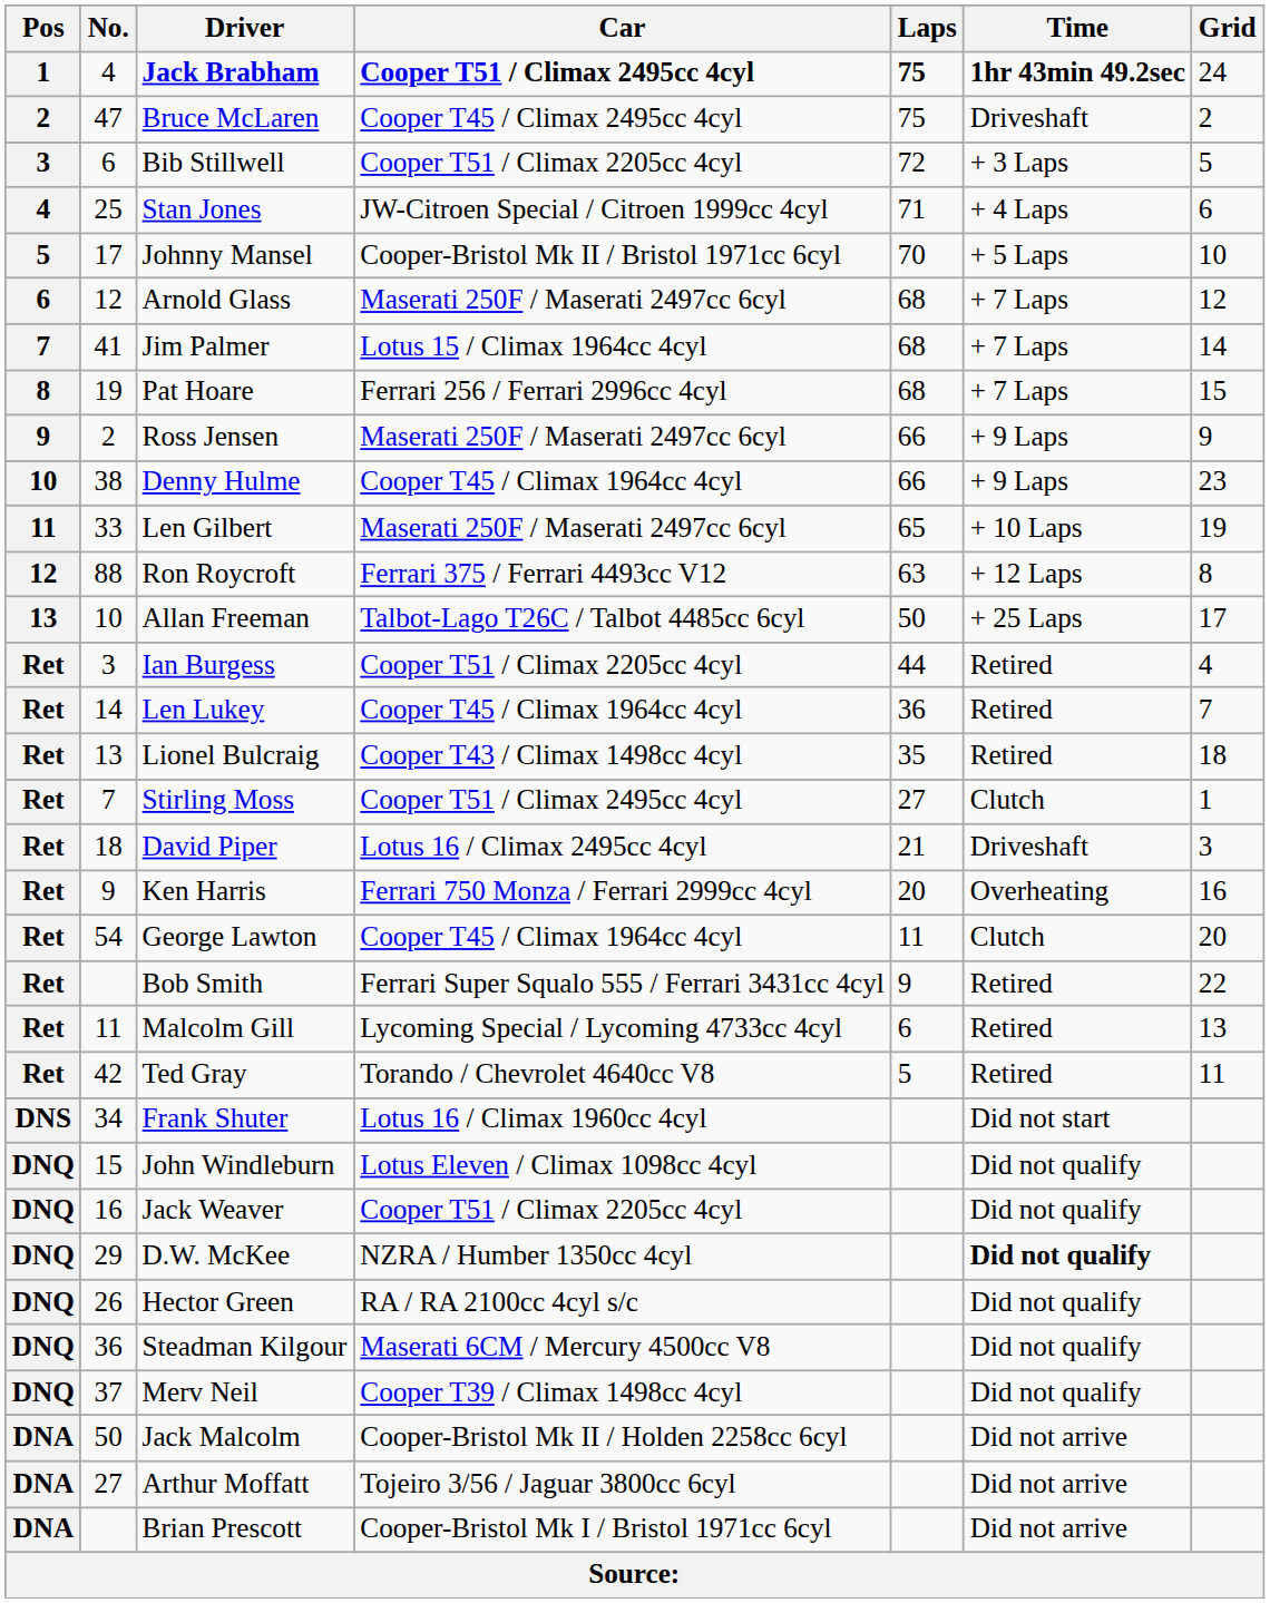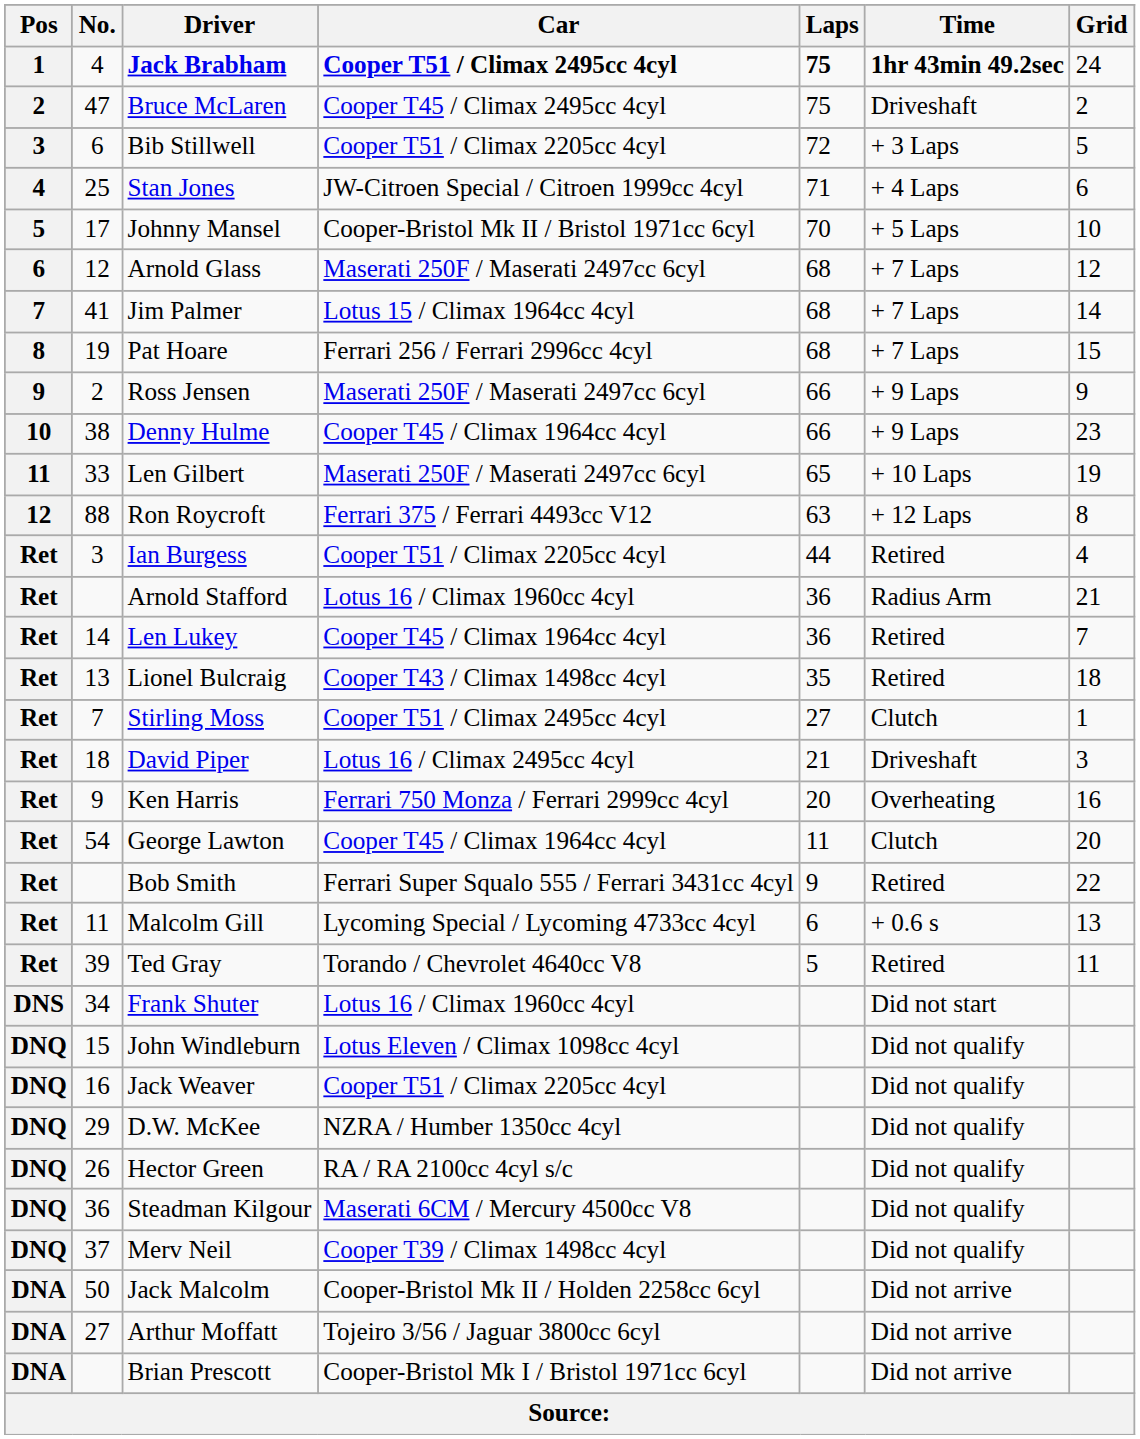- row: 13 | 10 | Allan Freeman | Talbot-Lago T26C / Talbot 4485cc 6cyl | 50 | + 25 Laps | 17
+ row: Ret | Arnold Stafford | Lotus 16 / Climax 1960cc 4cyl | 36 | Radius Arm | 21
Malcolm Gill | Time: Retired -> + 0.6 s
Ted Gray | No.: 42 -> 39
D.W. McKee | Time: bold -> normal
